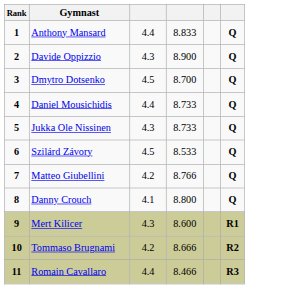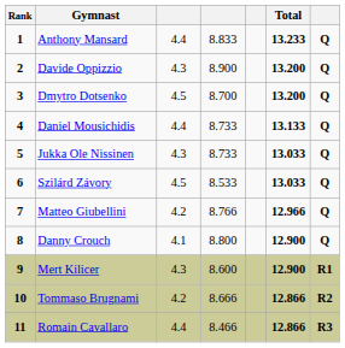+ column: Total | 13.233 | 13.200 | 13.200 | 13.133 | 13.033 | 13.033 | 12.966 | 12.900 | 12.900 | 12.866 | 12.866
